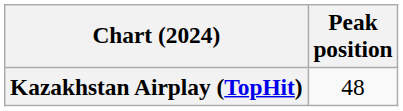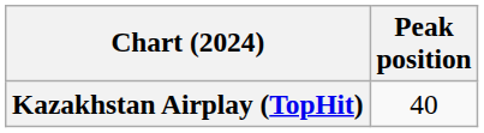Kazakhstan Airplay (TopHit) | Peak position: 48 -> 40
